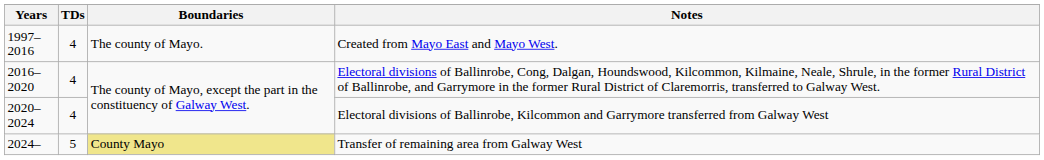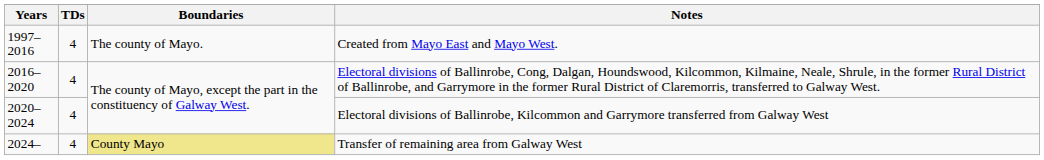Transfer of remaining area from Galway West | TDs: 5 -> 4
